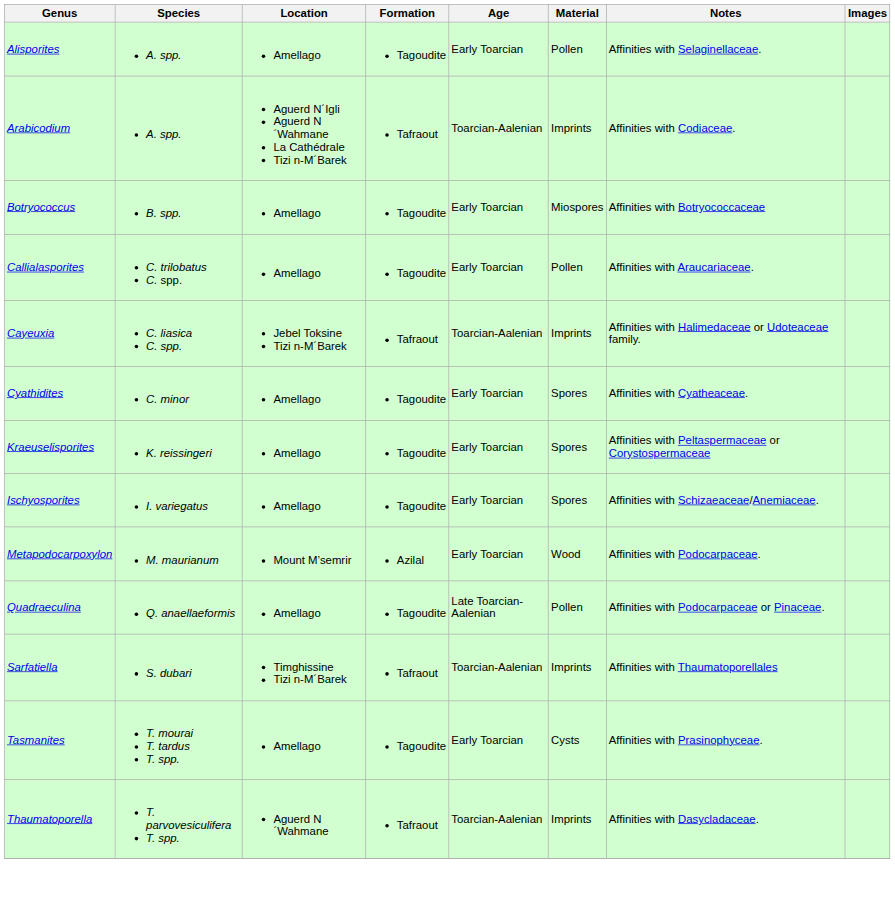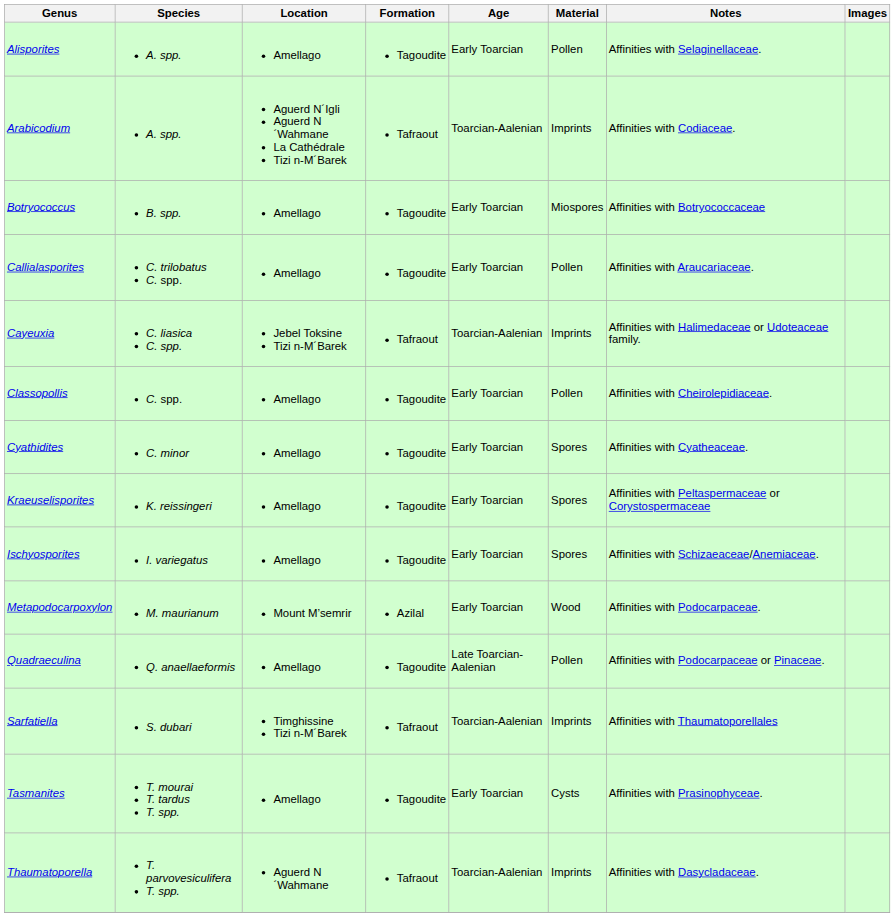+ row: Classopollis | C. spp. | Amellago | Tagoudite | Early Toarcian | Pollen | Affinities with Cheirolepidiaceae.
